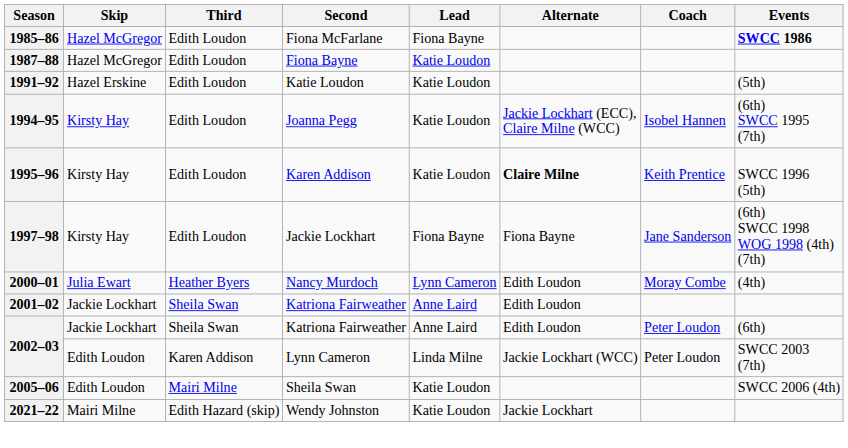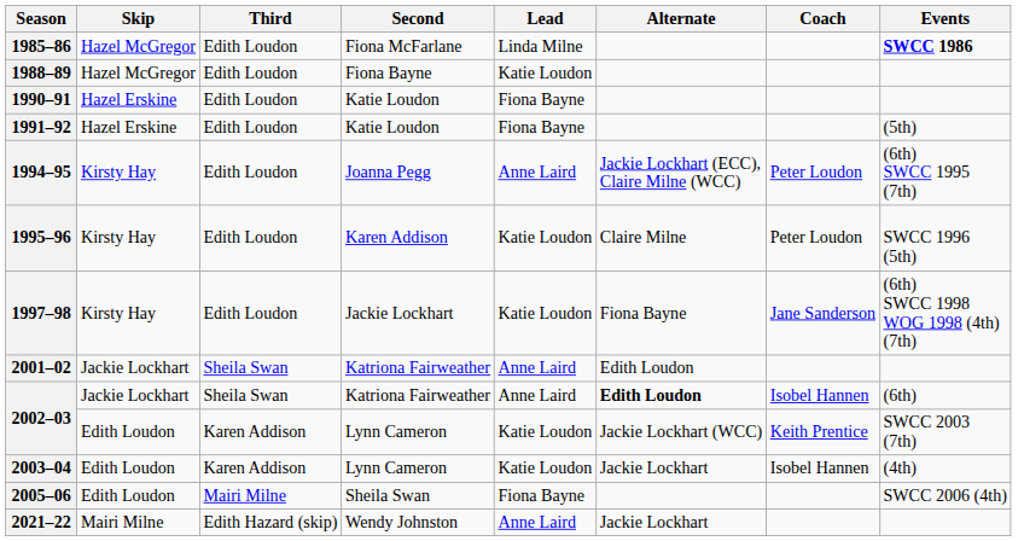1985–86 | Lead: Fiona Bayne -> Linda Milne
- row: 1987–88 | Hazel McGregor | Edith Loudon | Fiona Bayne | Katie Loudon
+ row: 1988–89 | Hazel McGregor | Edith Loudon | Fiona Bayne | Katie Loudon
+ row: 1990–91 | Hazel Erskine | Edith Loudon | Katie Loudon | Fiona Bayne
1991–92 | Lead: Katie Loudon -> Fiona Bayne
1994–95 | Lead: Katie Loudon -> Anne Laird
1994–95 | Coach: Isobel Hannen -> Peter Loudon
1995–96 | Alternate: bold -> normal
1995–96 | Coach: Keith Prentice -> Peter Loudon
1997–98 | Lead: Fiona Bayne -> Katie Loudon
- row: 2000–01 | Julia Ewart | Heather Byers | Nancy Murdoch | Lynn Cameron | Edith Loudon | Moray Combe | (4th)
2002–03 / Katriona Fairweather | Alternate: normal -> bold
2002–03 / Katriona Fairweather | Coach: Peter Loudon -> Isobel Hannen
2002–03 / Lynn Cameron | Lead: Linda Milne -> Katie Loudon
2002–03 / Lynn Cameron | Coach: Peter Loudon -> Keith Prentice
+ row: 2003–04 | Edith Loudon | Karen Addison | Lynn Cameron | Katie Loudon | Jackie Lockhart | Isobel Hannen | (4th)
2005–06 | Lead: Katie Loudon -> Fiona Bayne
2021–22 | Lead: Katie Loudon -> Anne Laird
